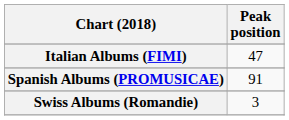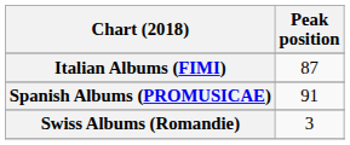Italian Albums (FIMI) | Peak position: 47 -> 87
